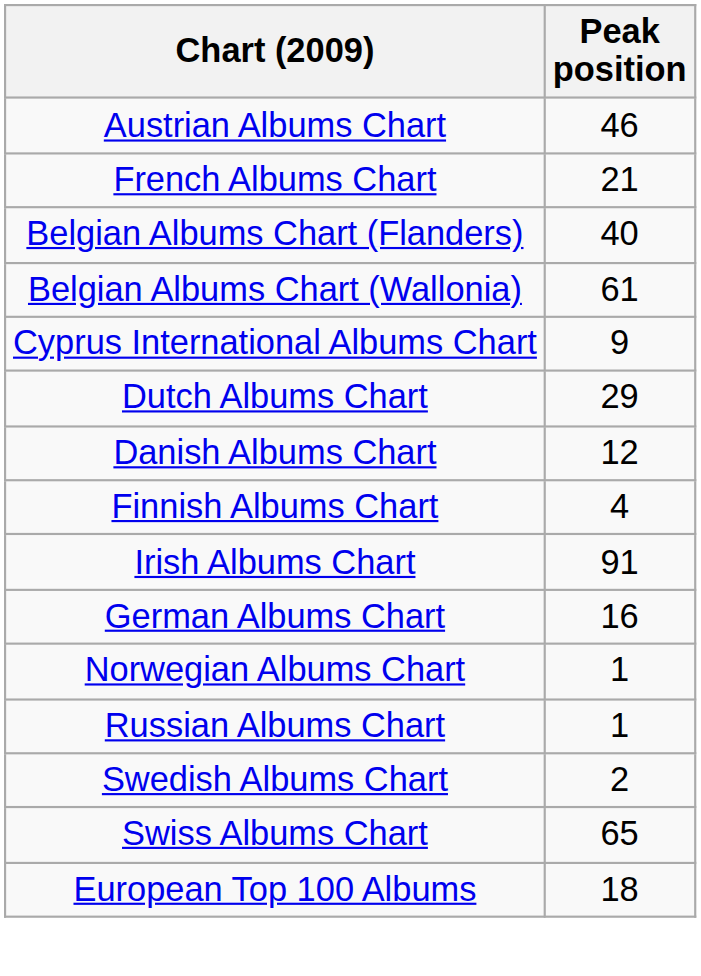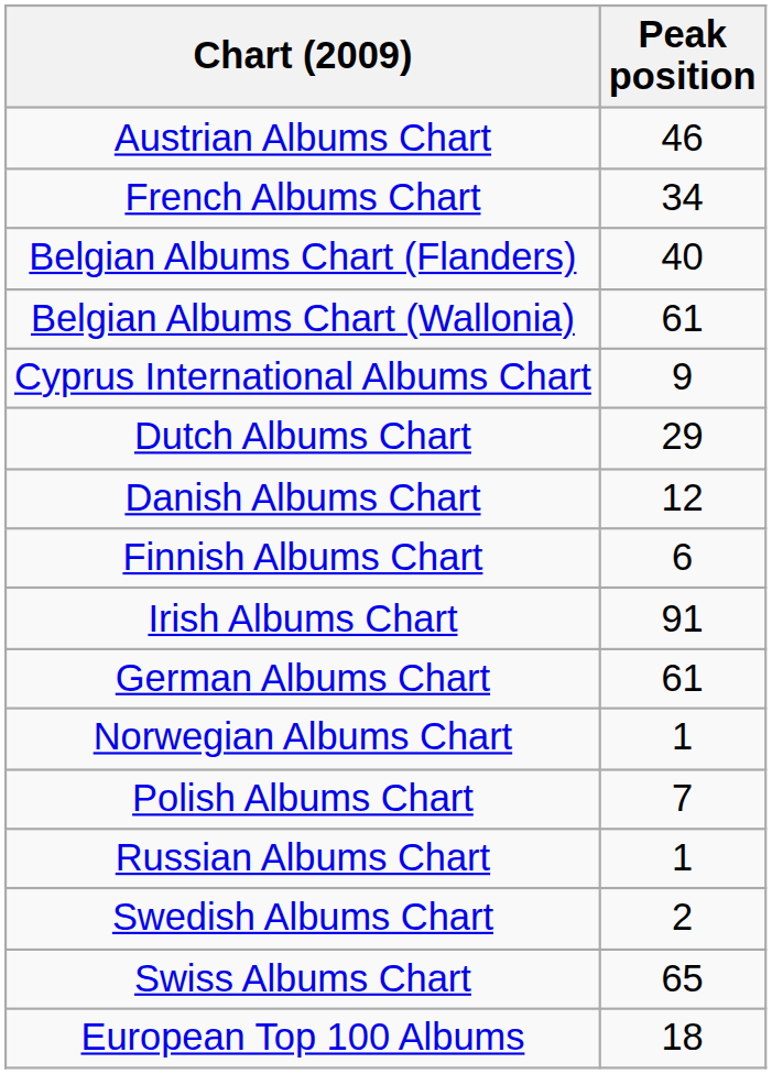French Albums Chart | Peak position: 21 -> 34
Finnish Albums Chart | Peak position: 4 -> 6
German Albums Chart | Peak position: 16 -> 61
+ row: Polish Albums Chart | 7
